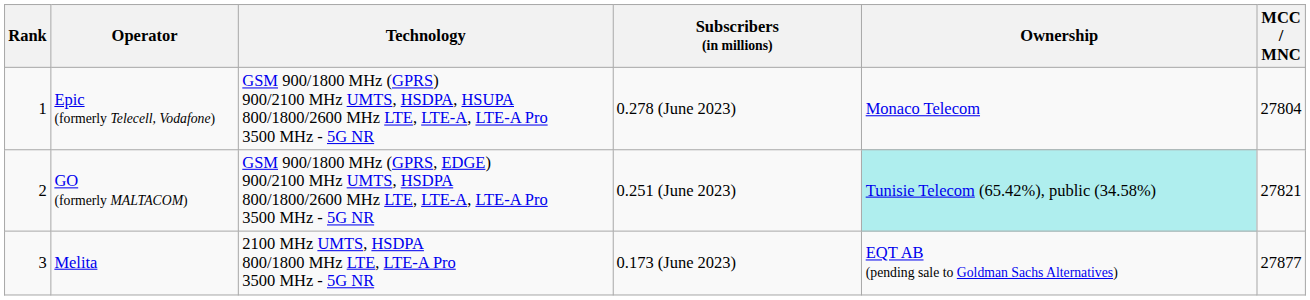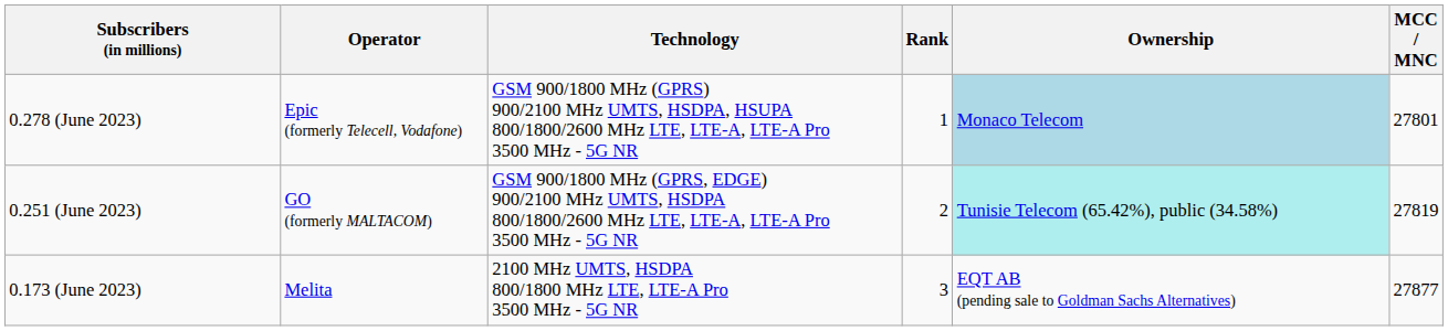columns swapped: Rank <-> Subscribers (in millions)
Epic (formerly Telecell, Vodafone) | Ownership: no background -> lightblue background
Epic (formerly Telecell, Vodafone) | MCC / MNC: 27804 -> 27801
GO (formerly MALTACOM) | MCC / MNC: 27821 -> 27819
